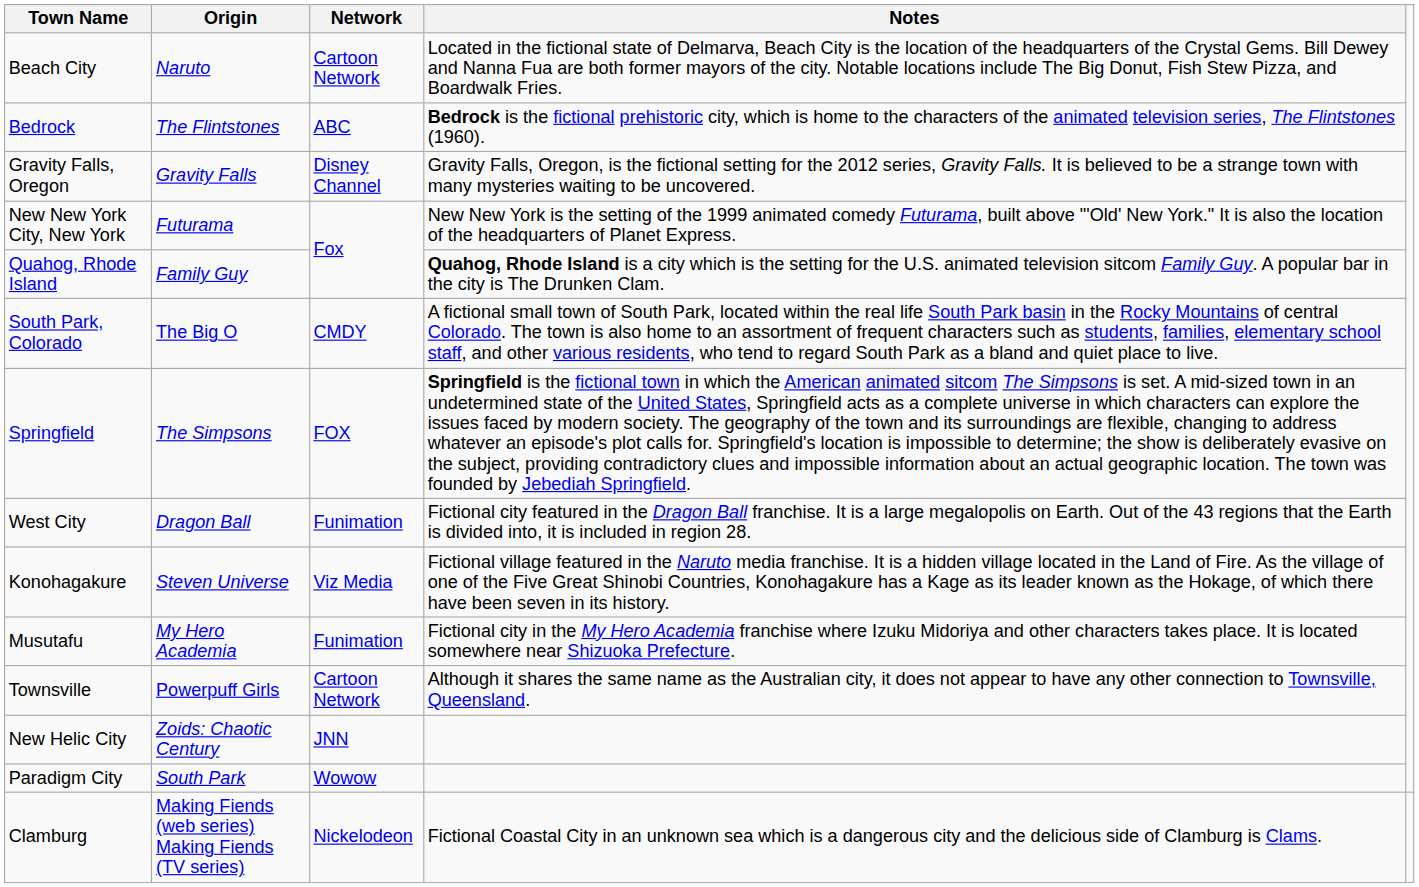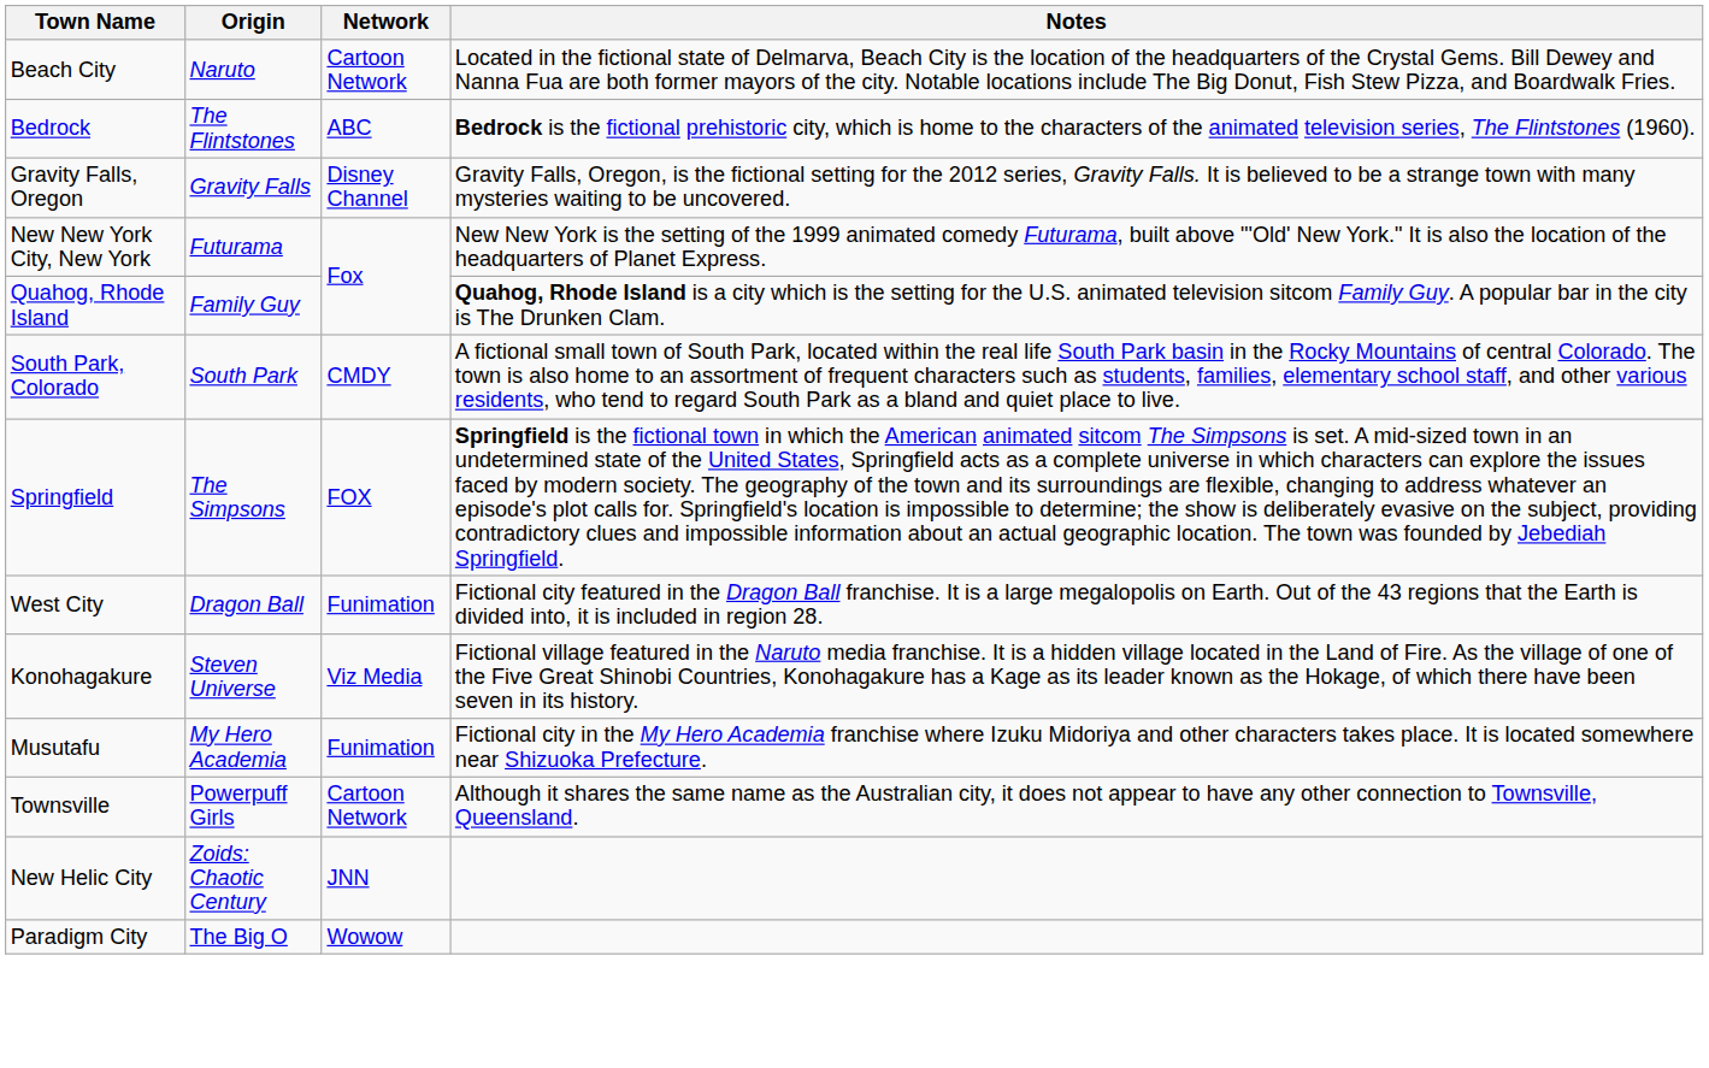South Park, Colorado | Origin: The Big O -> South Park
Paradigm City | Origin: South Park -> The Big O
- row: Clamburg | Making Fiends (web series) Making Fiends (TV series) | Nickelodeon | Fictional Coastal City in an unknown sea which is a dangerous city and the delicious side of Clamburg is Clams.
